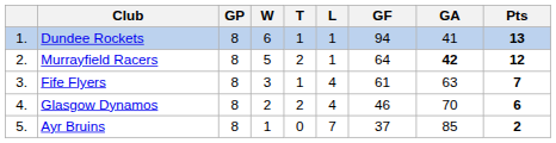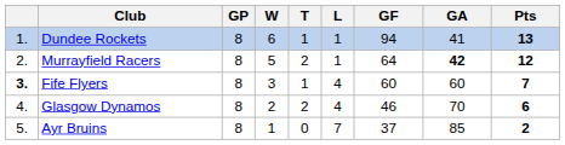Fife Flyers | column 1: normal -> bold
Fife Flyers | GF: 61 -> 60
Fife Flyers | GA: 63 -> 60
